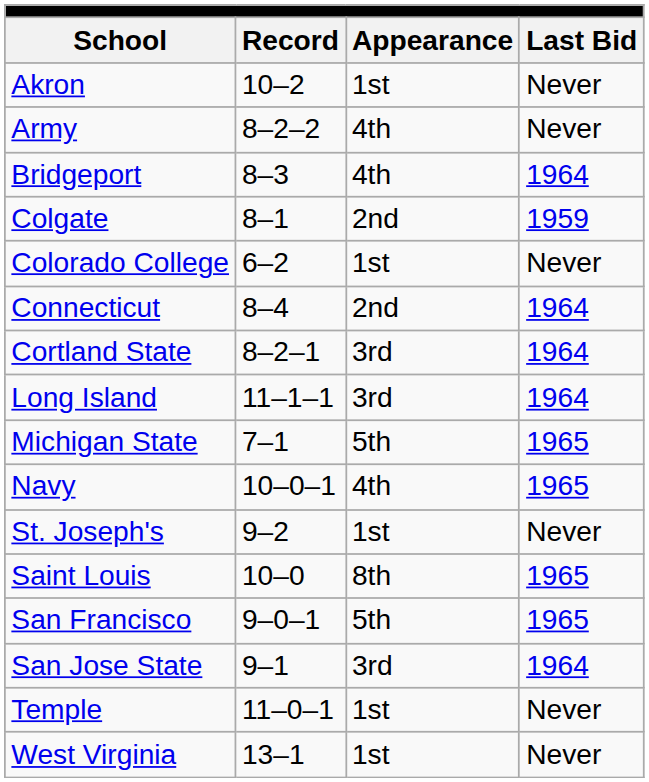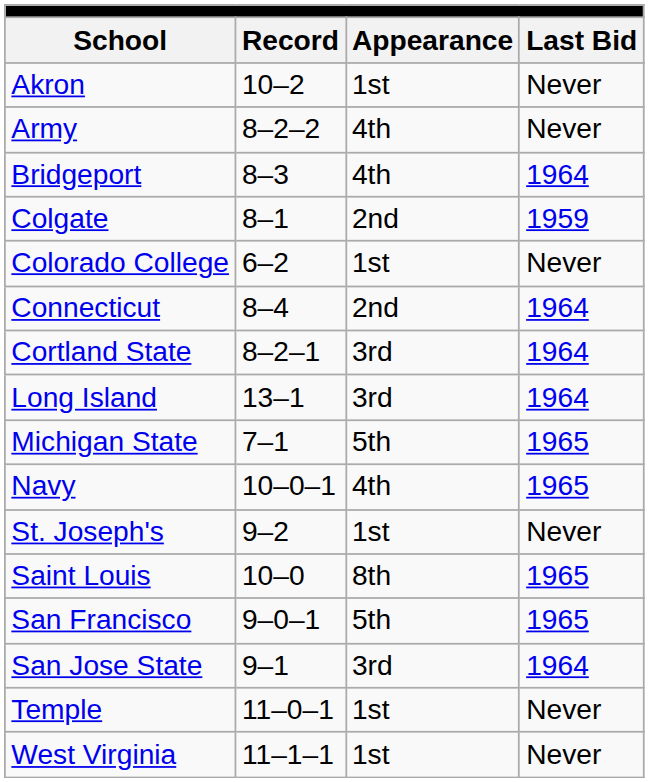Long Island | Record: 11–1–1 -> 13–1
West Virginia | Record: 13–1 -> 11–1–1
